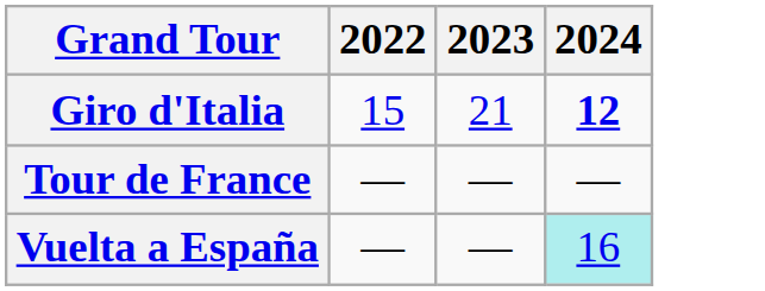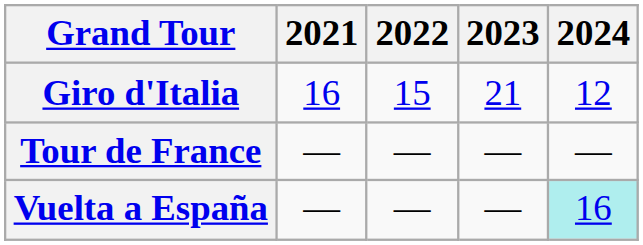+ column: 2021 | 16 | — | —
Giro d'Italia | 2024: bold -> normal
